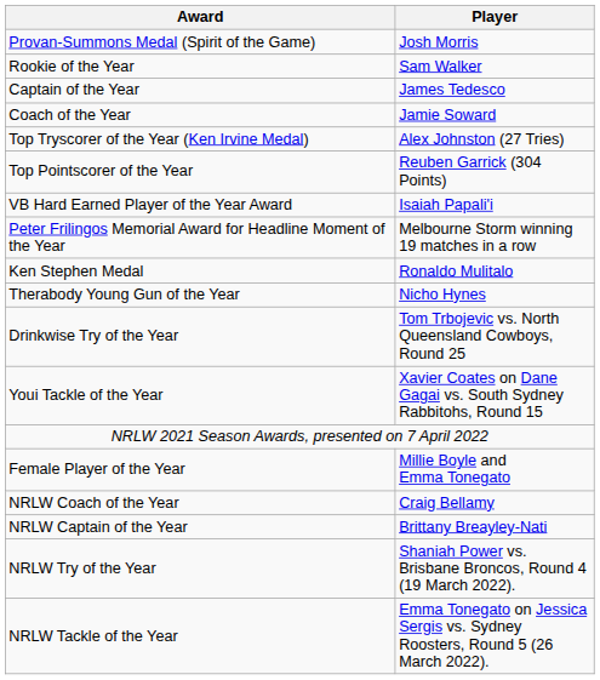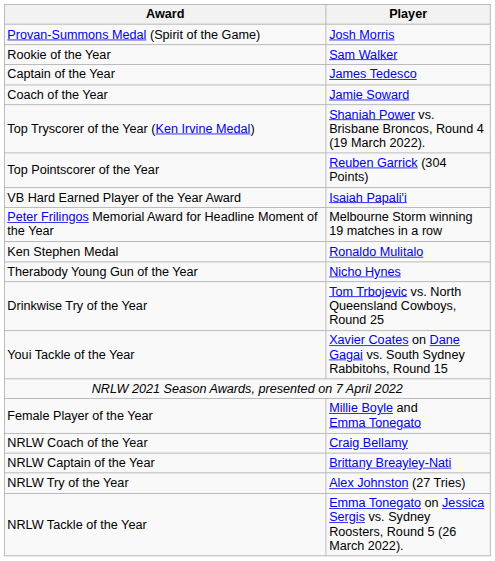Top Tryscorer of the Year (Ken Irvine Medal) | Player: Alex Johnston (27 Tries) -> Shaniah Power vs. Brisbane Broncos, Round 4 (19 March 2022).
NRLW Try of the Year | Player: Shaniah Power vs. Brisbane Broncos, Round 4 (19 March 2022). -> Alex Johnston (27 Tries)
